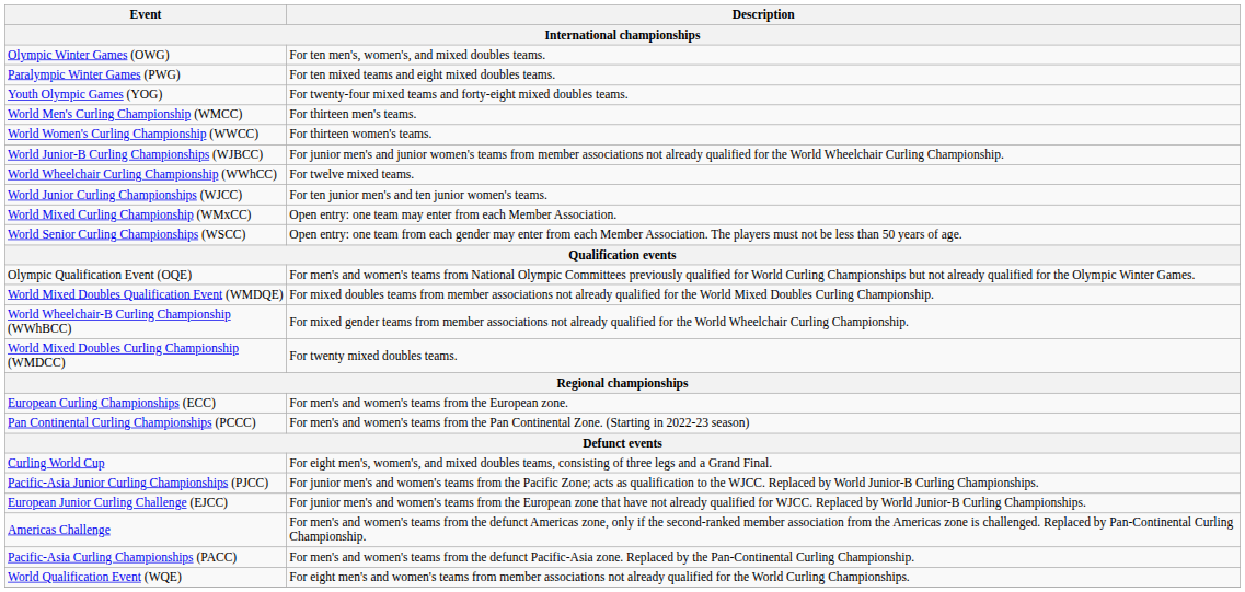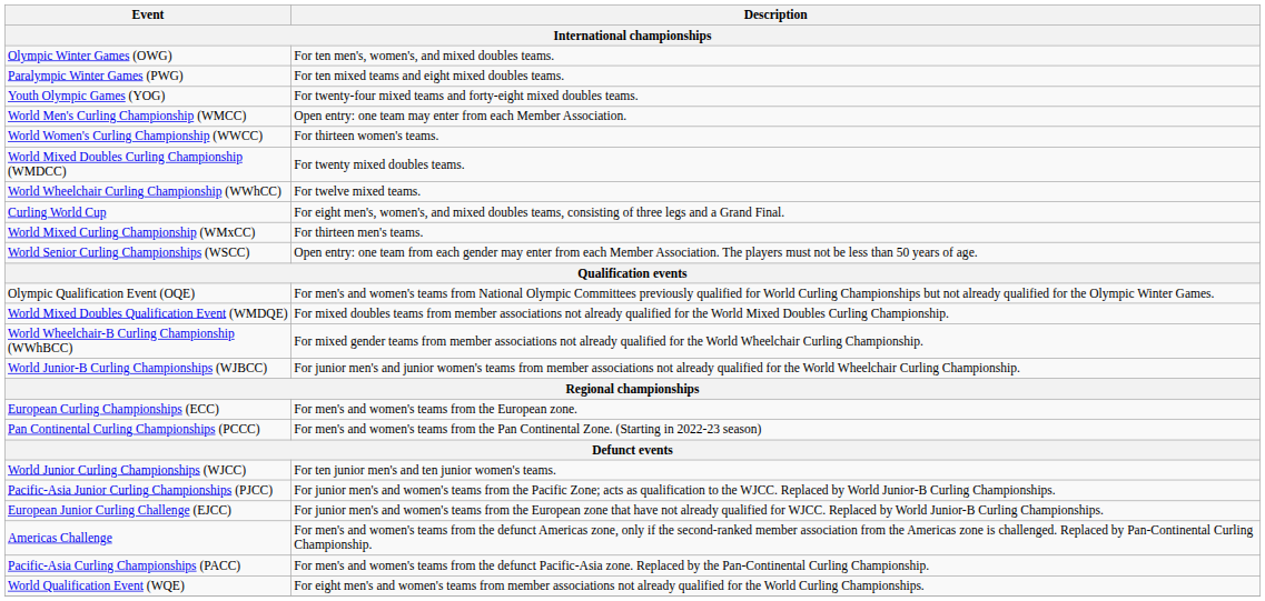World Men's Curling Championship (WMCC) | Description: For thirteen men's teams. -> Open entry: one team may enter from each Member Association.
rows swapped: World Mixed Doubles Curling Championship (WMDCC) <-> World Junior-B Curling Championships (WJBCC)
rows swapped: World Junior Curling Championships (WJCC) <-> Curling World Cup
World Mixed Curling Championship (WMxCC) | Description: Open entry: one team may enter from each Member Association. -> For thirteen men's teams.
